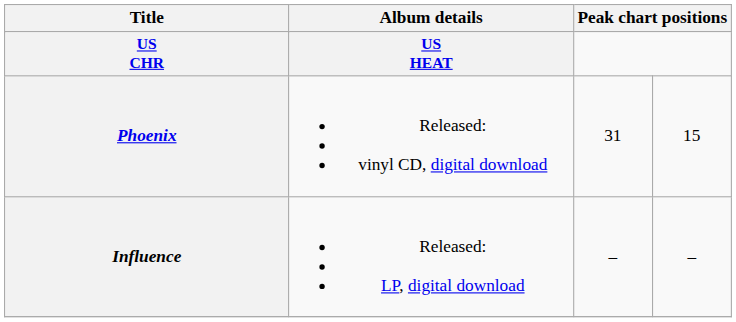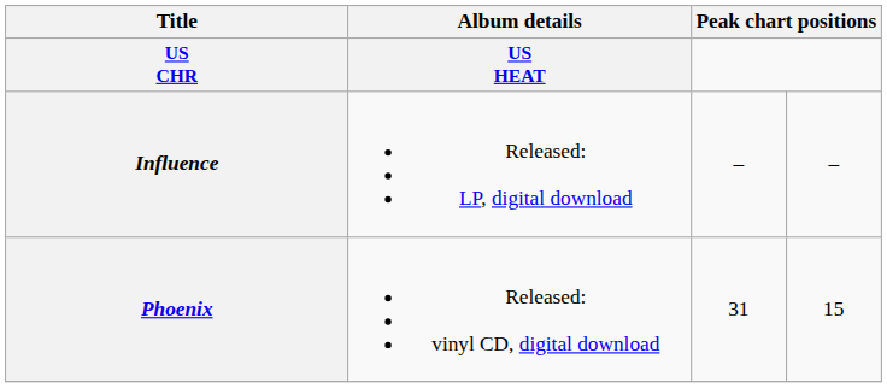rows swapped: Phoenix <-> Influence
